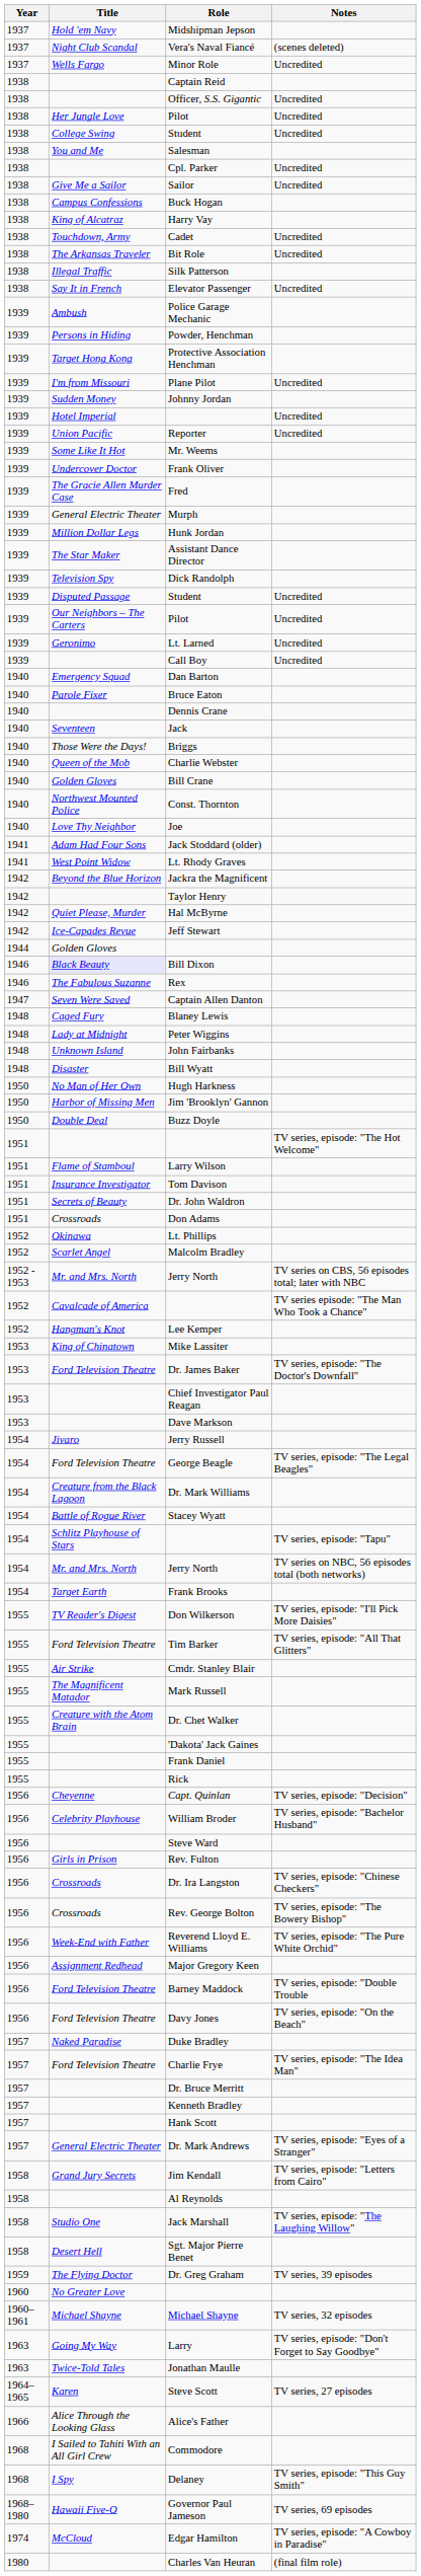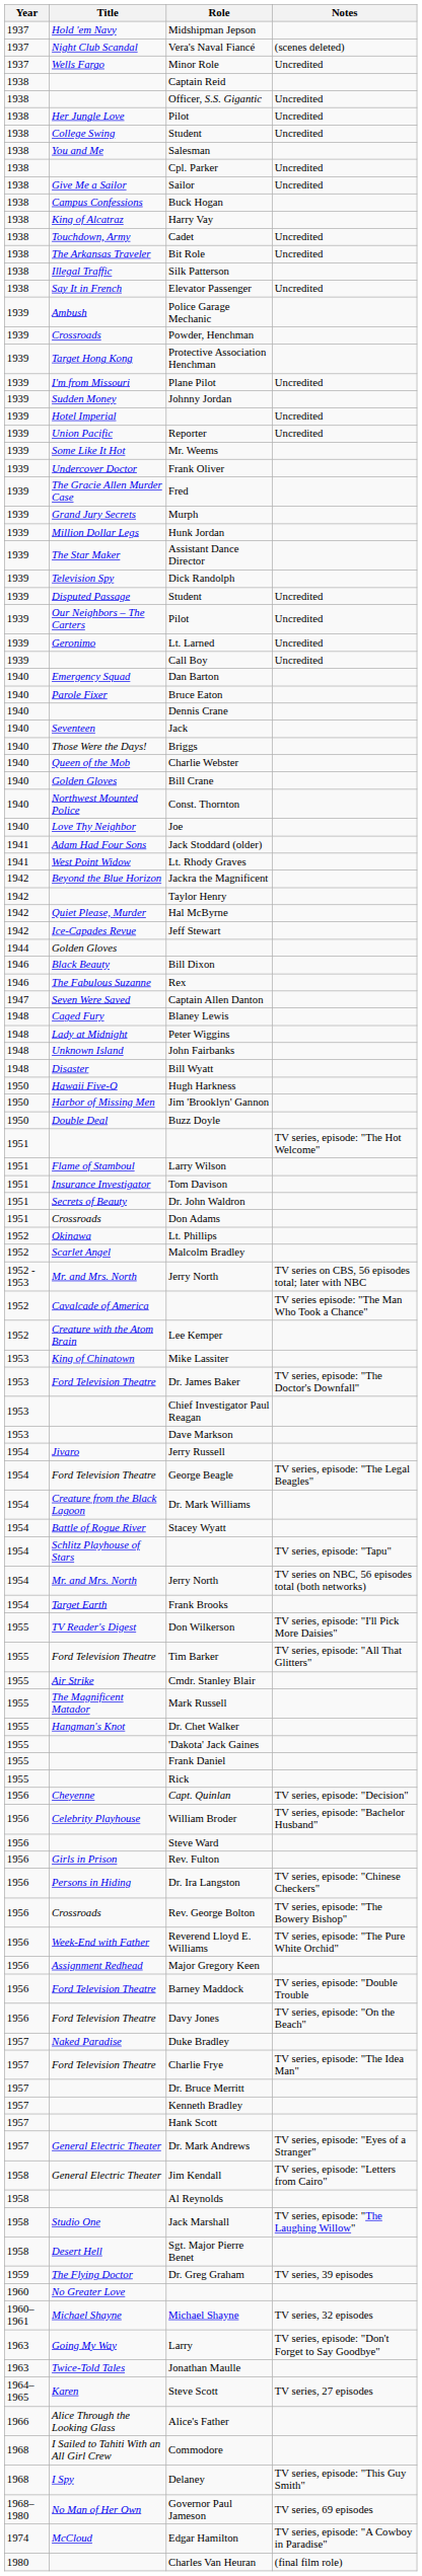Powder, Henchman | Title: Persons in Hiding -> Crossroads
Murph | Title: General Electric Theater -> Grand Jury Secrets
Bill Dixon | Title: lavender background -> no background
Hugh Harkness | Title: No Man of Her Own -> Hawaii Five-O
Lee Kemper | Title: Hangman's Knot -> Creature with the Atom Brain
Dr. Chet Walker | Title: Creature with the Atom Brain -> Hangman's Knot
Dr. Ira Langston | Title: Crossroads -> Persons in Hiding
Jim Kendall | Title: Grand Jury Secrets -> General Electric Theater
Governor Paul Jameson | Title: Hawaii Five-O -> No Man of Her Own
